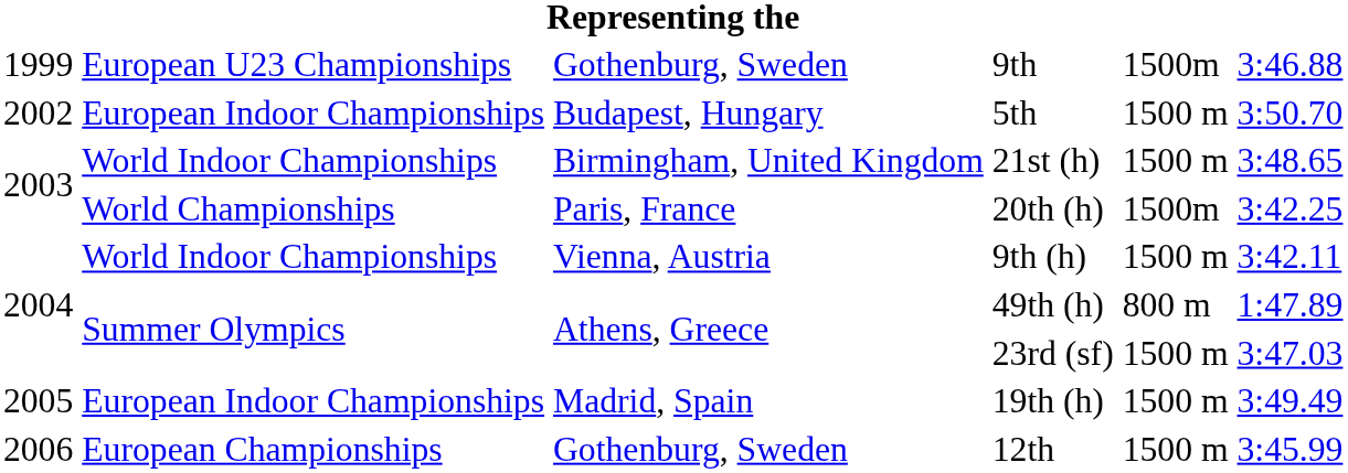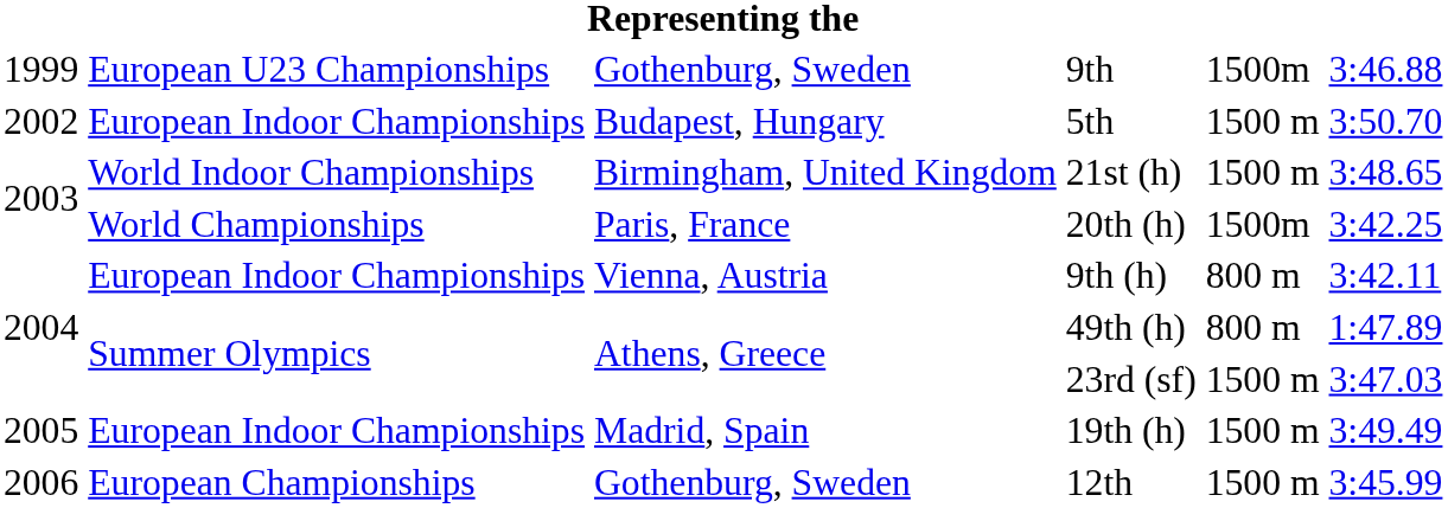9th (h) | column 2: World Indoor Championships -> European Indoor Championships
9th (h) | column 5: 1500 m -> 800 m
